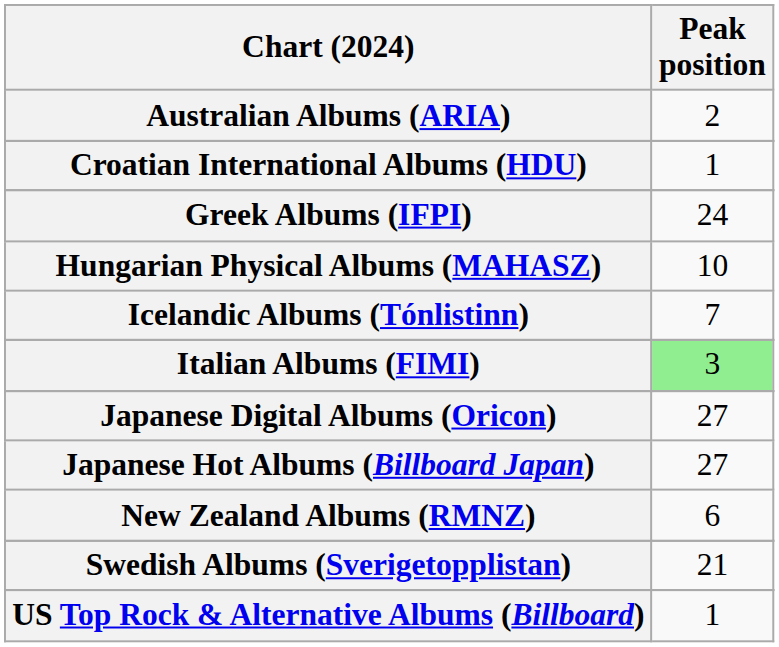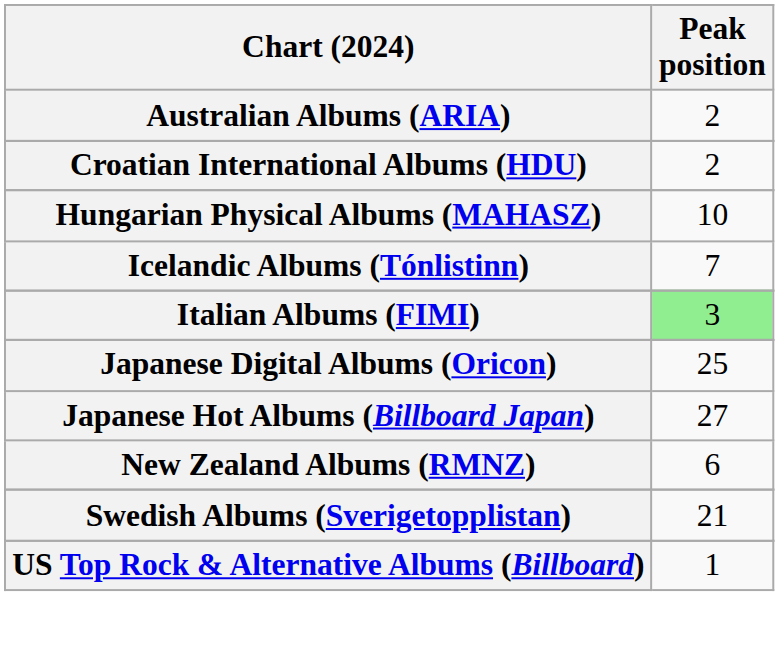Croatian International Albums (HDU) | Peak position: 1 -> 2
- row: Greek Albums (IFPI) | 24
Japanese Digital Albums (Oricon) | Peak position: 27 -> 25
